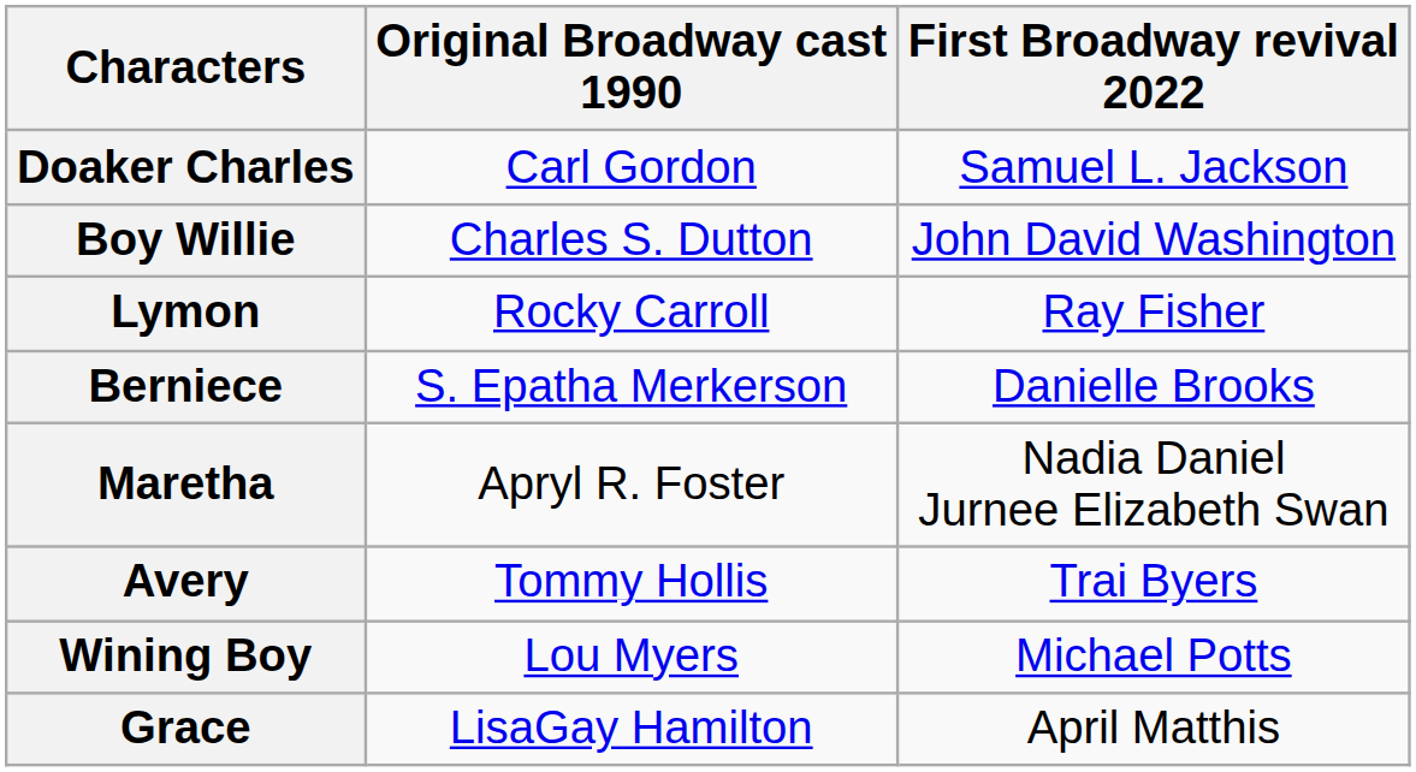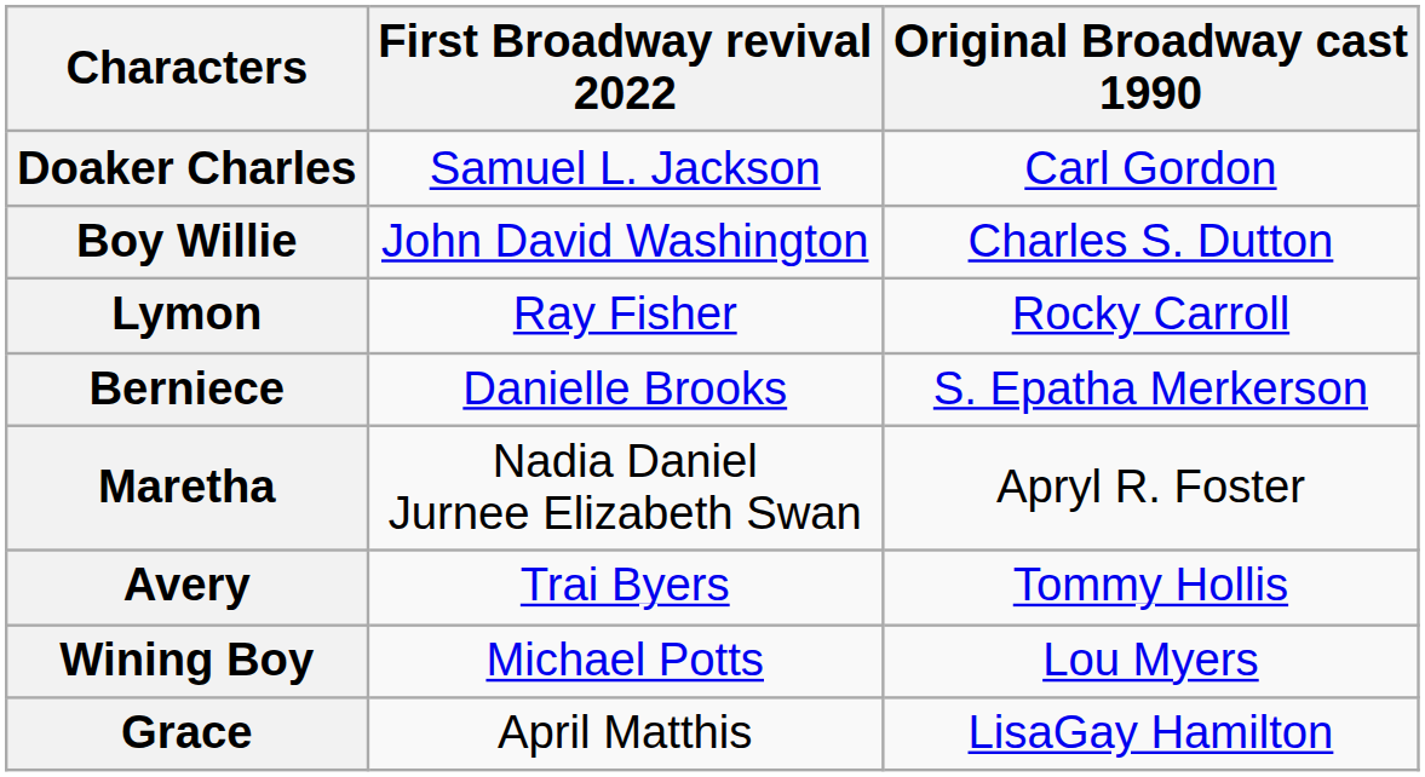columns swapped: Original Broadway cast 1990 <-> First Broadway revival 2022
